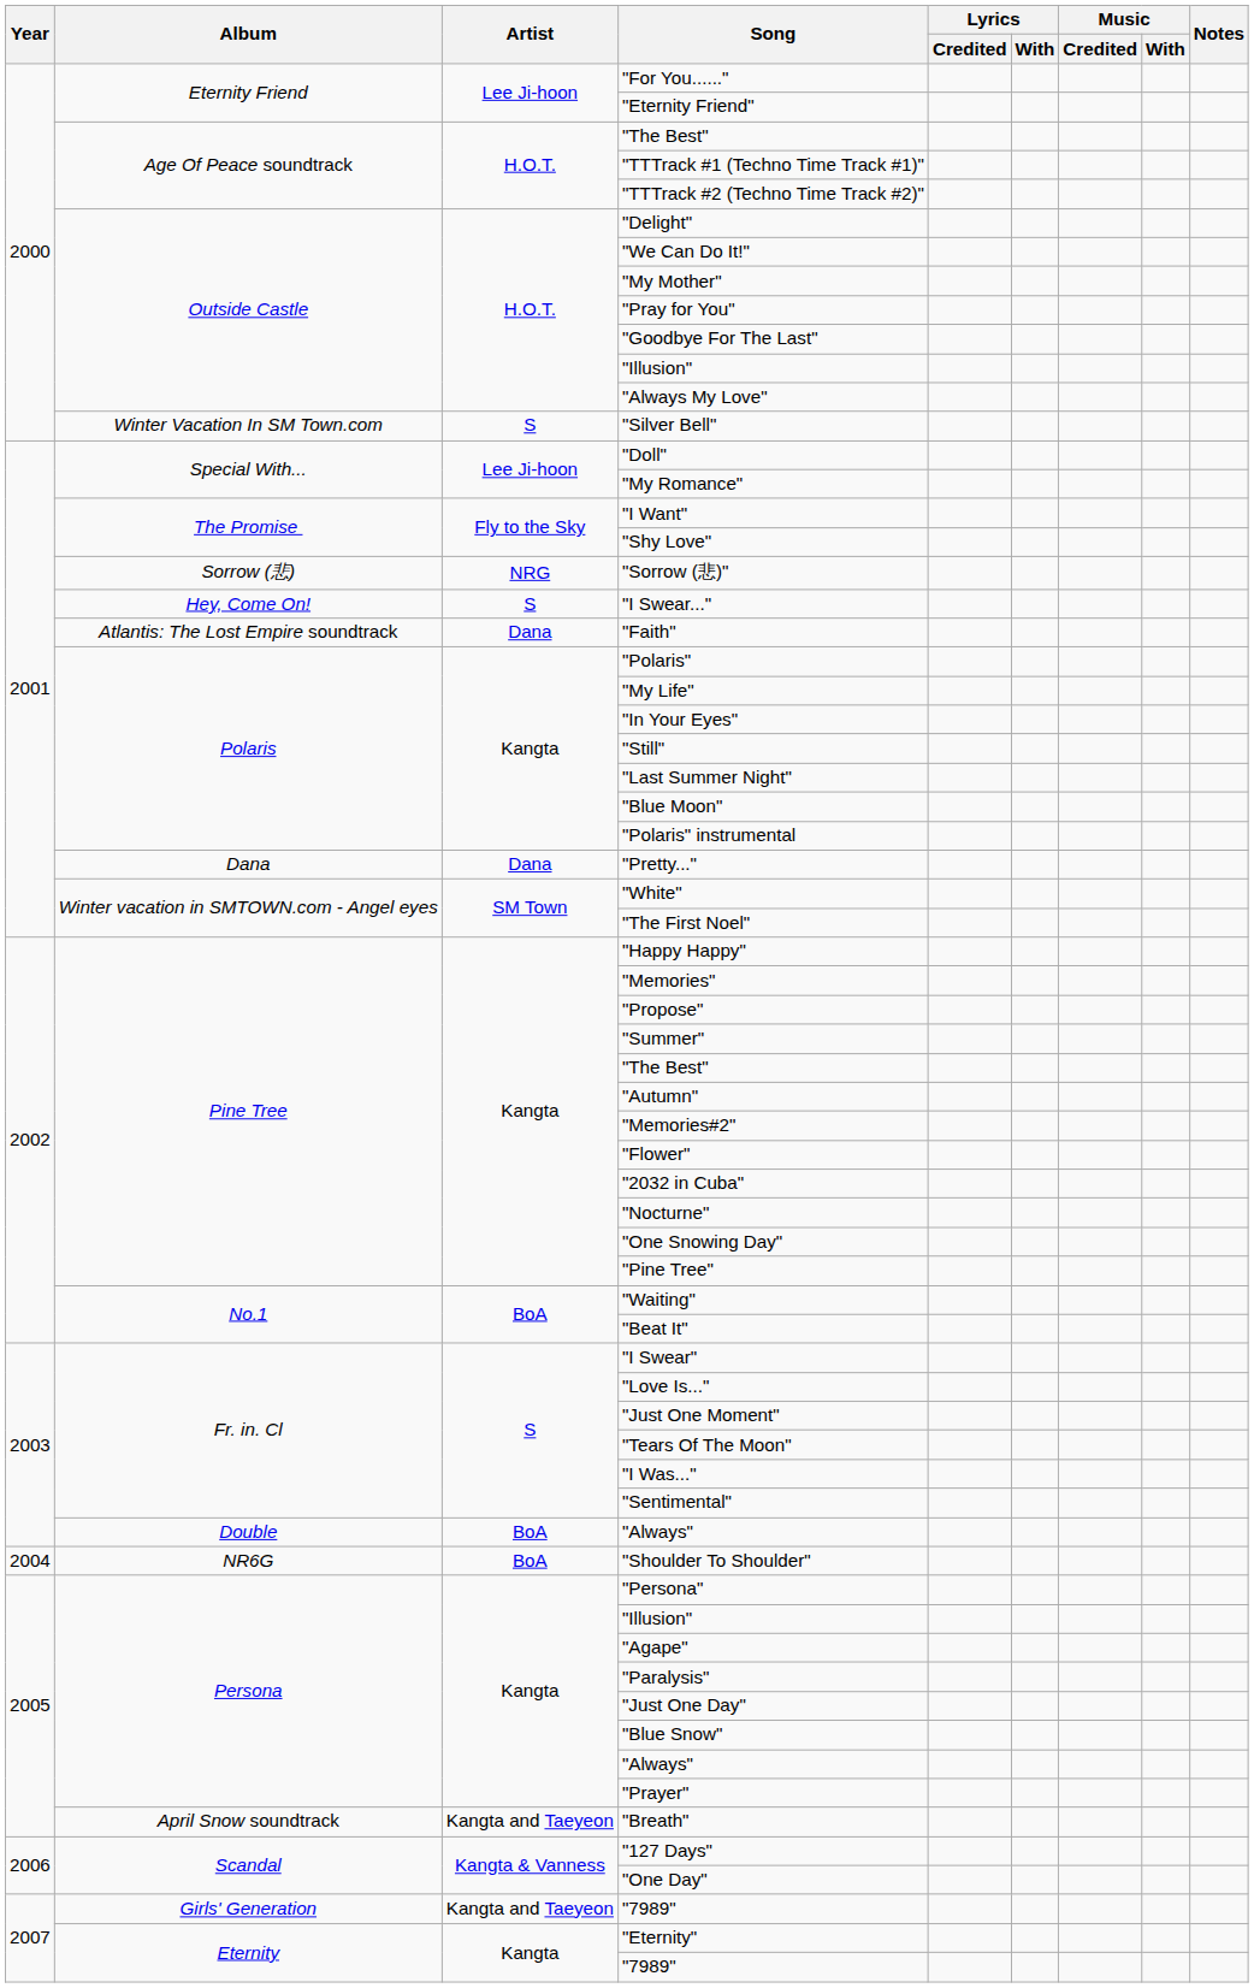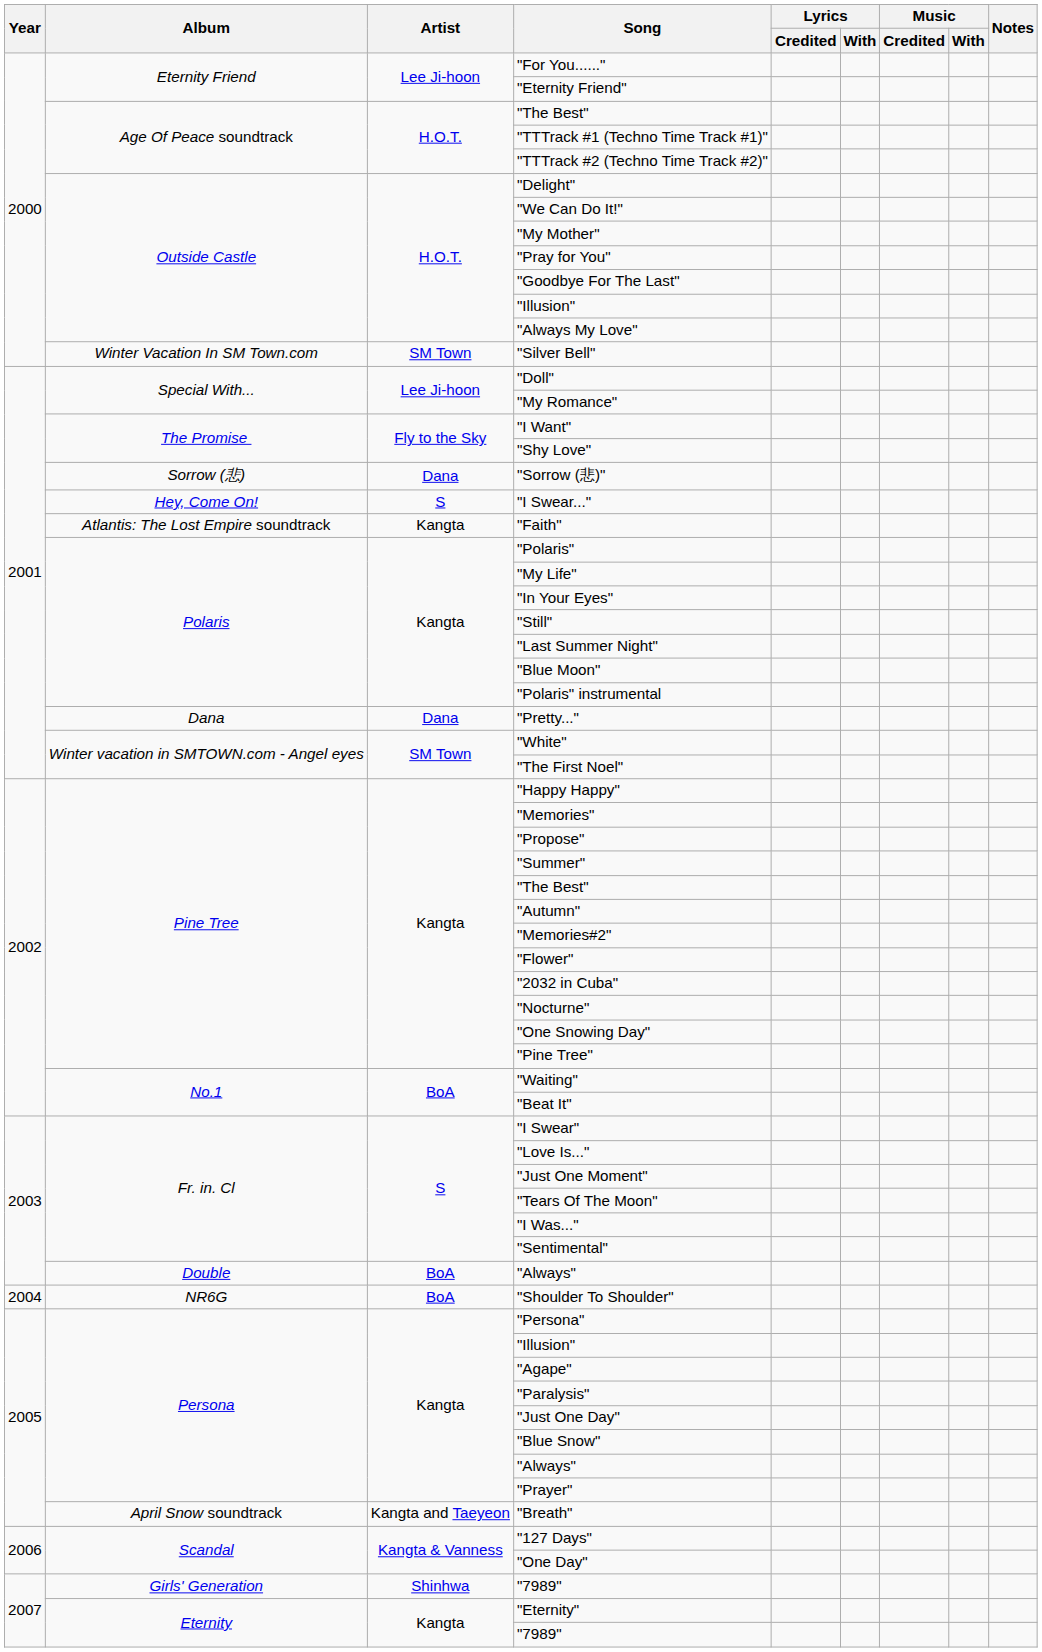"Silver Bell" | Artist: S -> SM Town
"Sorrow (悲)" | Artist: NRG -> Dana
"Faith" | Artist: Dana -> Kangta
Girls' Generation / "7989" | Artist: Kangta and Taeyeon -> Shinhwa
